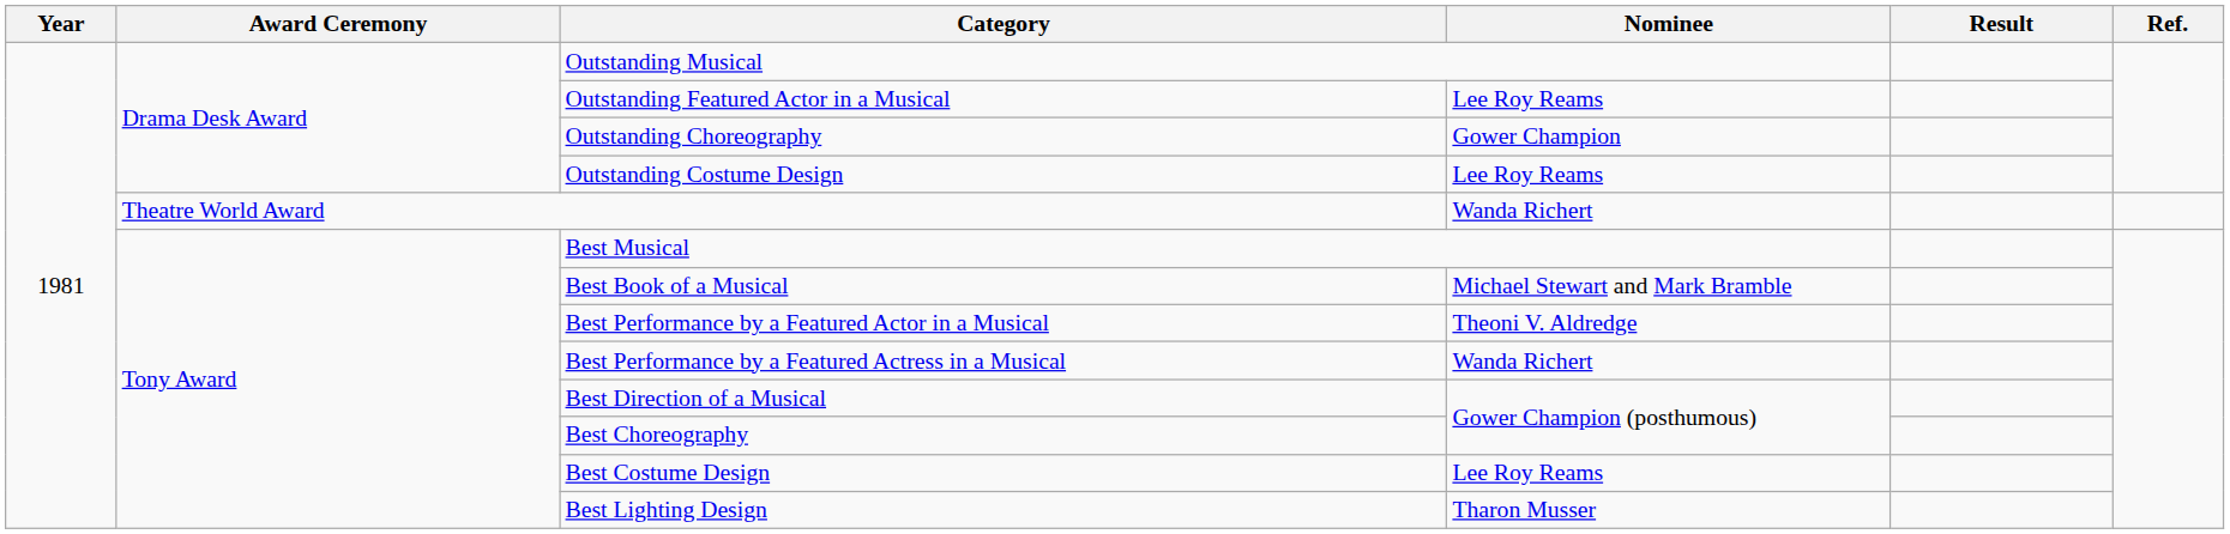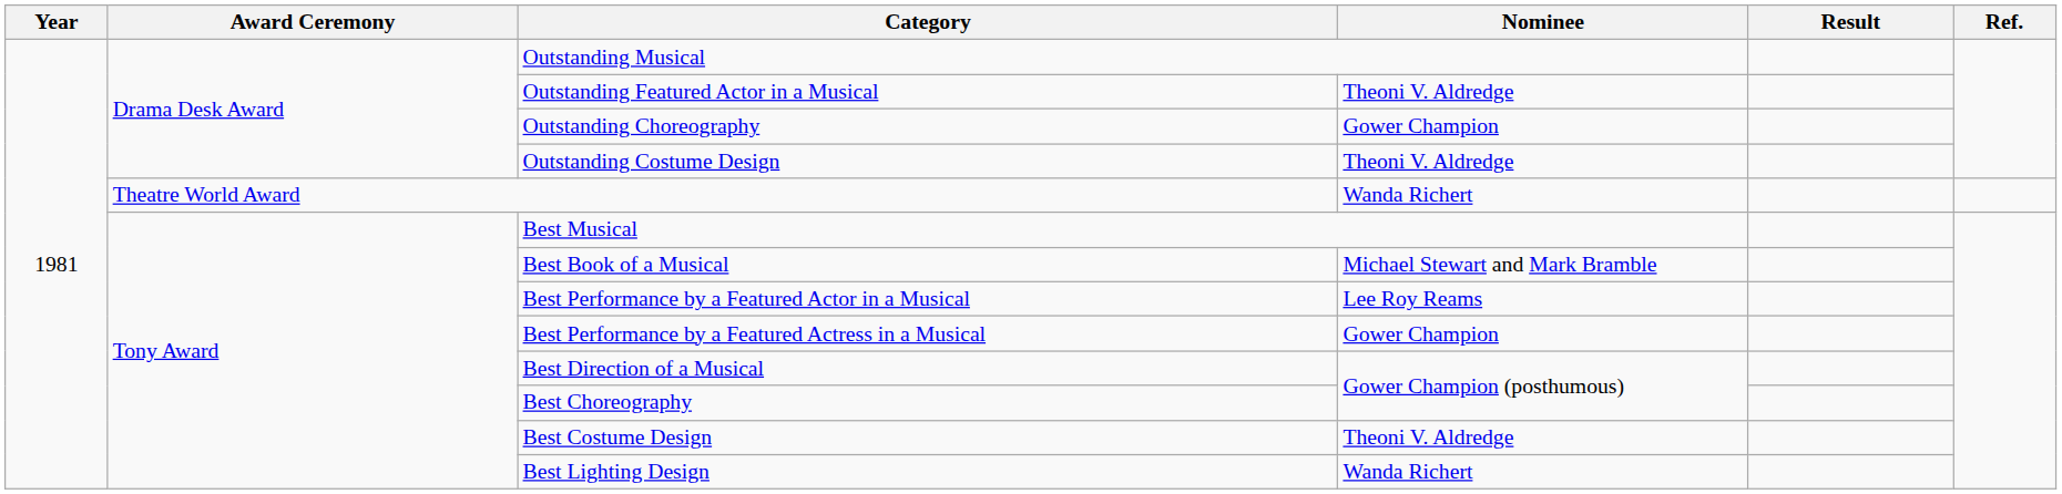Outstanding Featured Actor in a Musical | Nominee: Lee Roy Reams -> Theoni V. Aldredge
Outstanding Costume Design | Nominee: Lee Roy Reams -> Theoni V. Aldredge
Best Performance by a Featured Actor in a Musical | Nominee: Theoni V. Aldredge -> Lee Roy Reams
Best Performance by a Featured Actress in a Musical | Nominee: Wanda Richert -> Gower Champion
Best Costume Design | Nominee: Lee Roy Reams -> Theoni V. Aldredge
Best Lighting Design | Nominee: Tharon Musser -> Wanda Richert
